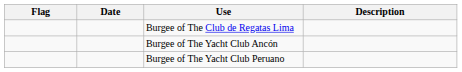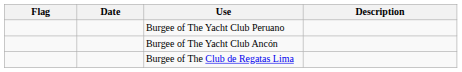rows swapped: Burgee of The Club de Regatas Lima <-> Burgee of The Yacht Club Peruano
